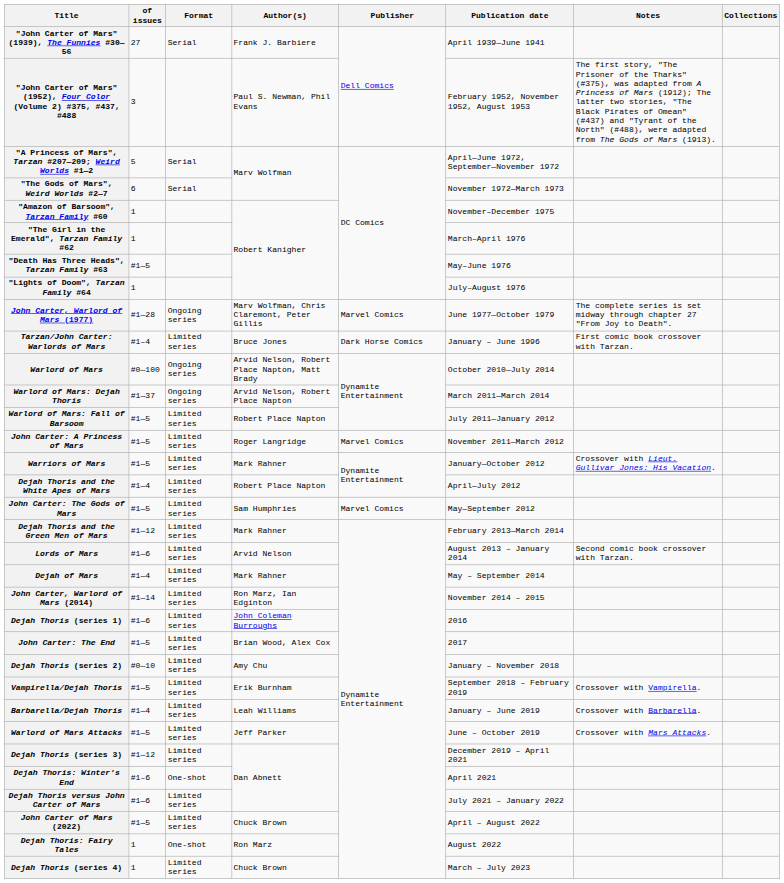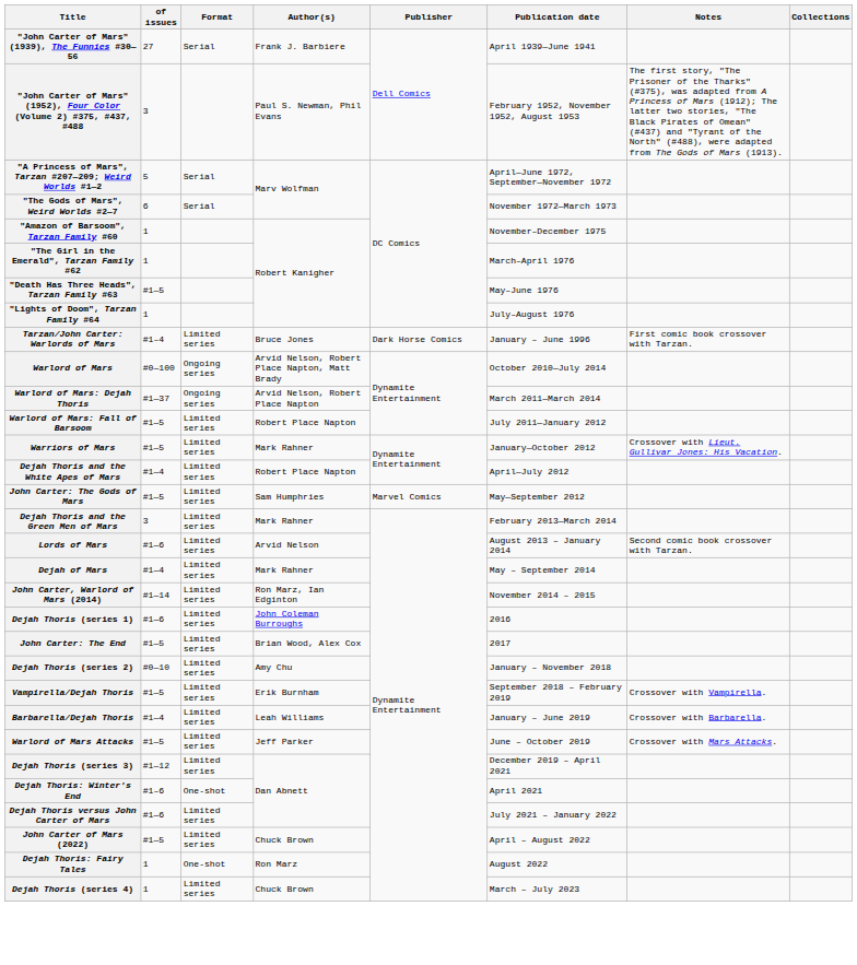- row: John Carter, Warlord of Mars (1977) | #1—28 | Ongoing series | Marv Wolfman, Chris Claremont, Peter Gillis | Marvel Comics | June 1977—October 1979 | The complete series is set midway through chapter 27 "From Joy to Death".
- row: John Carter: A Princess of Mars | #1—5 | Limited series | Roger Langridge | Marvel Comics | November 2011—March 2012
Dejah Thoris and the Green Men of Mars | of issues: #1—12 -> 3
